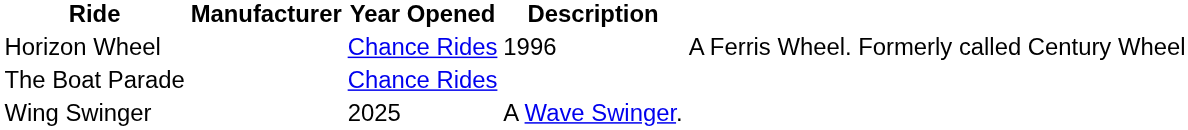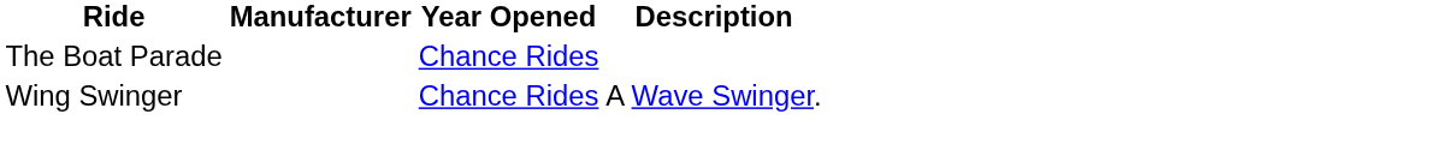- row: Horizon Wheel | Chance Rides | 1996 | A Ferris Wheel. Formerly called Century Wheel
Wing Swinger | Year Opened: 2025 -> Chance Rides
